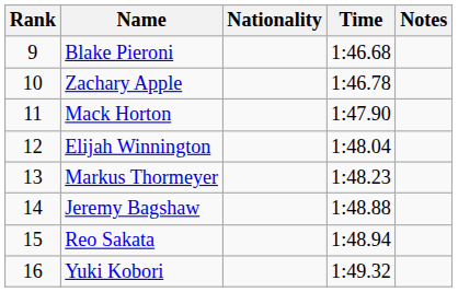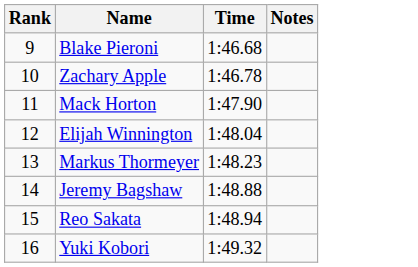- column: Nationality
